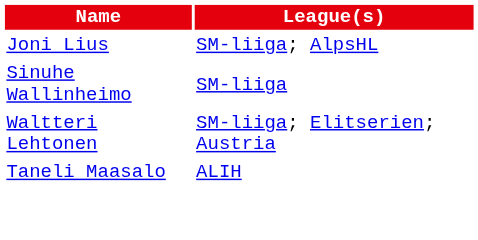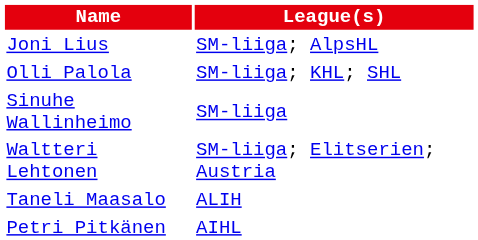+ row: Olli Palola | SM-liiga; KHL; SHL
+ row: Petri Pitkänen | AIHL
